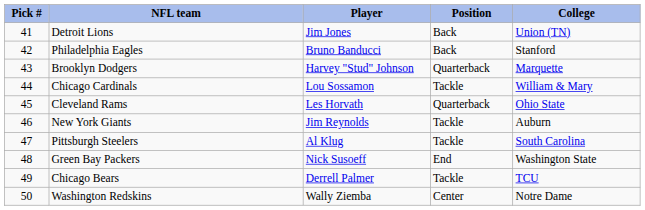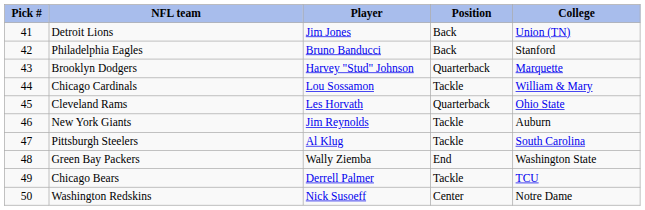Green Bay Packers | Player: Nick Susoeff -> Wally Ziemba
Washington Redskins | Player: Wally Ziemba -> Nick Susoeff
